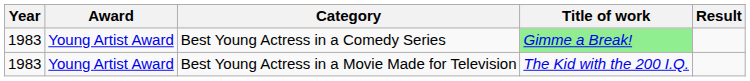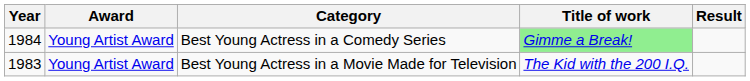Best Young Actress in a Comedy Series | Year: 1983 -> 1984
